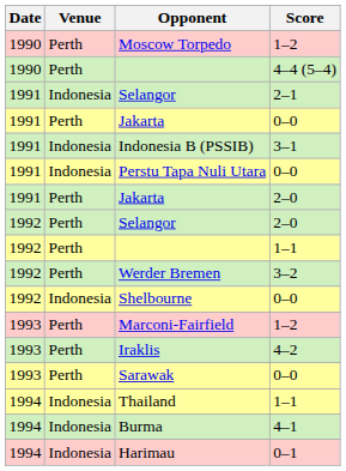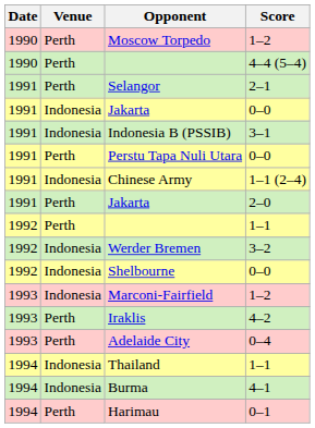Selangor / 2–1 | Venue: Indonesia -> Perth
Jakarta / 0–0 | Venue: Perth -> Indonesia
Perstu Tapa Nuli Utara | Venue: Indonesia -> Perth
+ row: 1991 | Indonesia | Chinese Army | 1–1 (2–4)
- row: 1992 | Perth | Selangor | 2–0
Werder Bremen | Venue: Perth -> Indonesia
Marconi-Fairfield | Venue: Perth -> Indonesia
- row: 1993 | Perth | Sarawak | 0–0
+ row: 1993 | Perth | Adelaide City | 0–4
Harimau | Venue: Indonesia -> Perth
